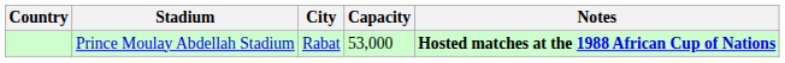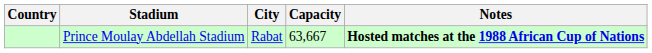Prince Moulay Abdellah Stadium | Capacity: 53,000 -> 63,667
